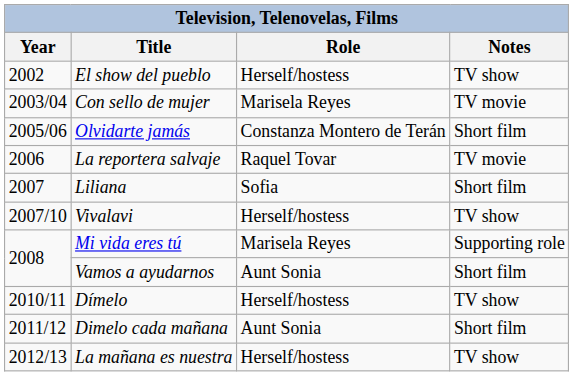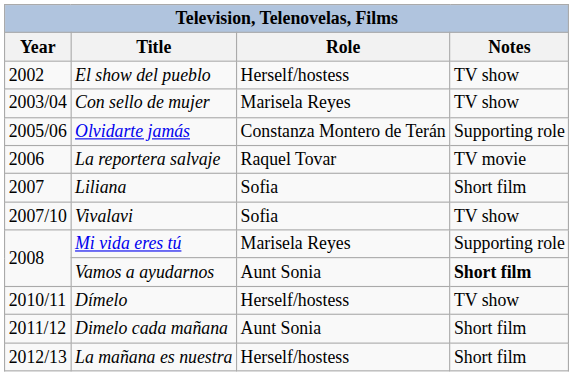Con sello de mujer | Notes: TV movie -> TV show
Olvidarte jamás | Notes: Short film -> Supporting role
Vivalavi | Role: Herself/hostess -> Sofia
Vamos a ayudarnos | Notes: normal -> bold
La mañana es nuestra | Notes: TV show -> Short film
